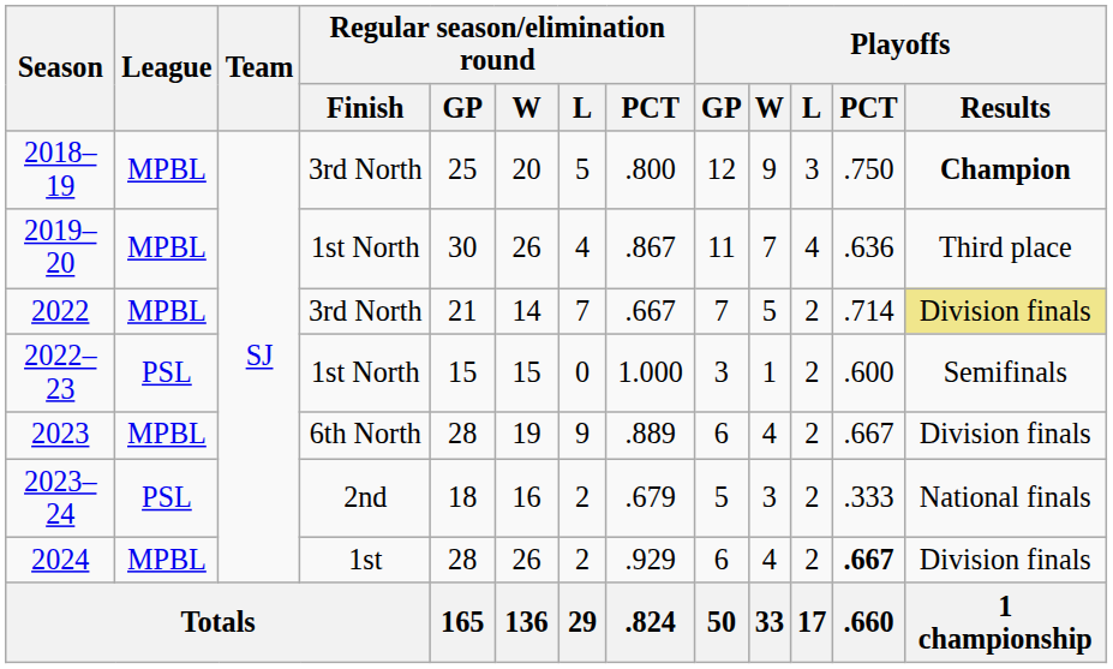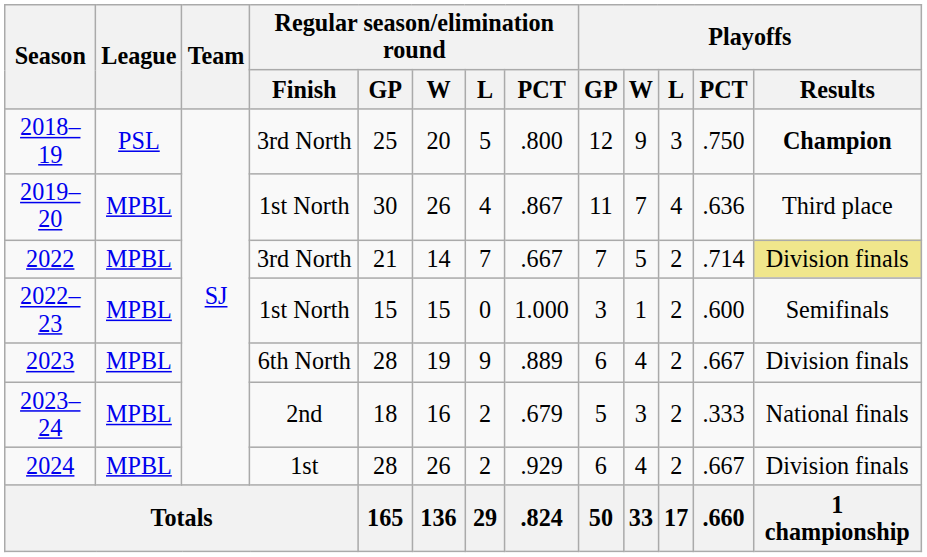2018–19 | League: MPBL -> PSL
2022–23 | League: PSL -> MPBL
2023–24 | League: PSL -> MPBL
2024 | Playoffs / PCT: bold -> normal
